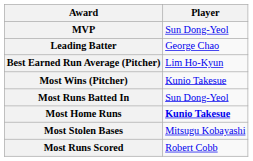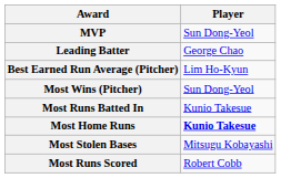Most Wins (Pitcher) | Player: Kunio Takesue -> Sun Dong-Yeol
Most Runs Batted In | Player: Sun Dong-Yeol -> Kunio Takesue
